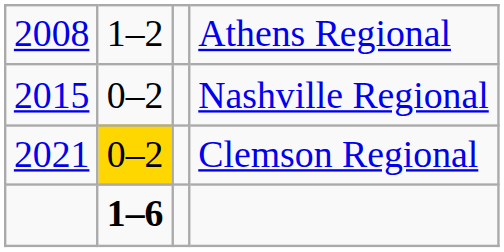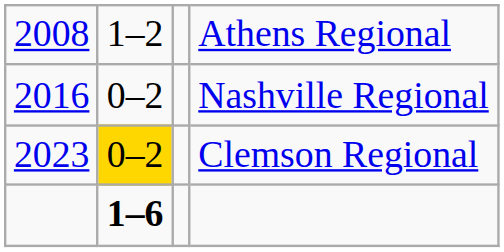Nashville Regional | column 1: 2015 -> 2016
Clemson Regional | column 1: 2021 -> 2023
